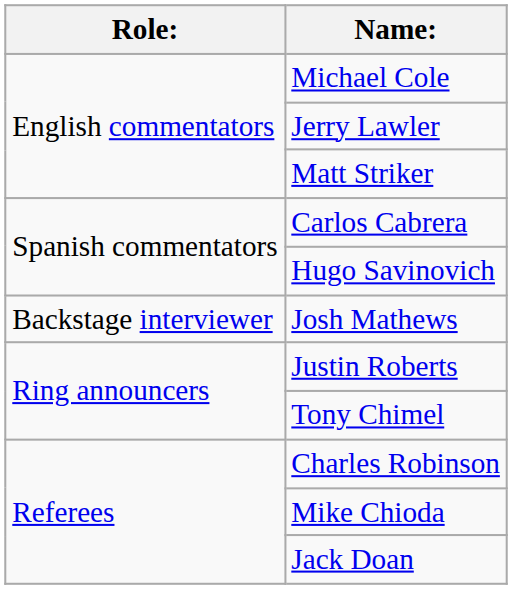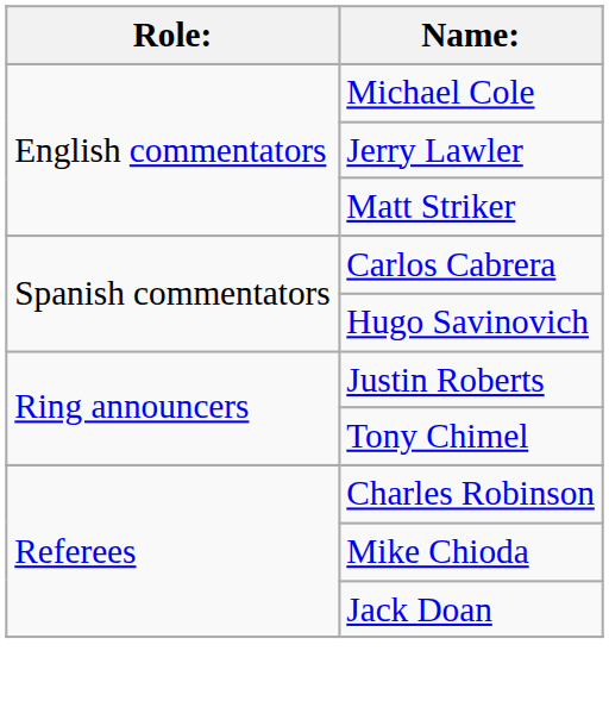- row: Backstage interviewer | Josh Mathews
